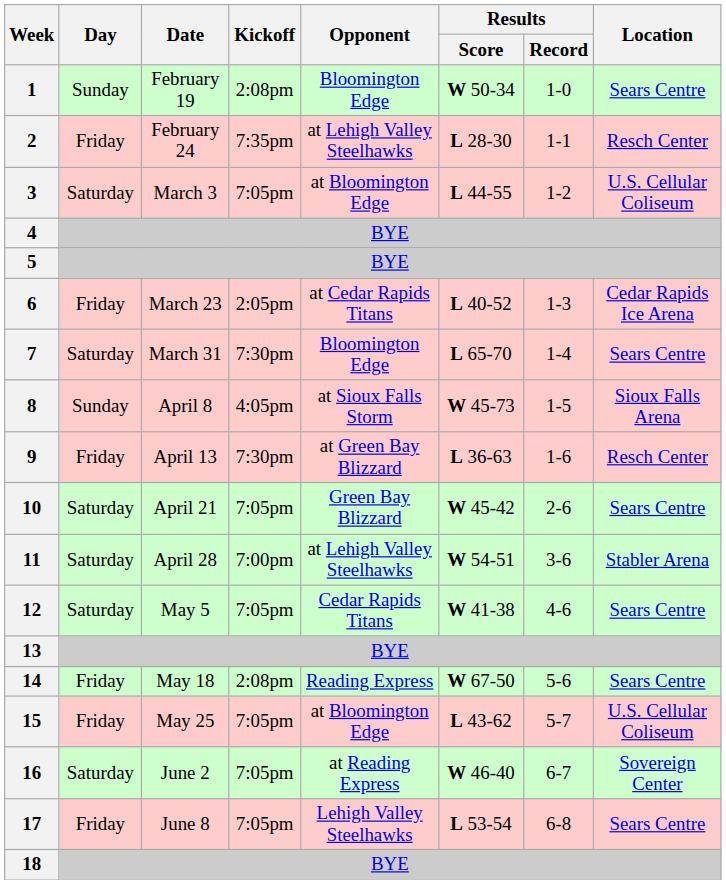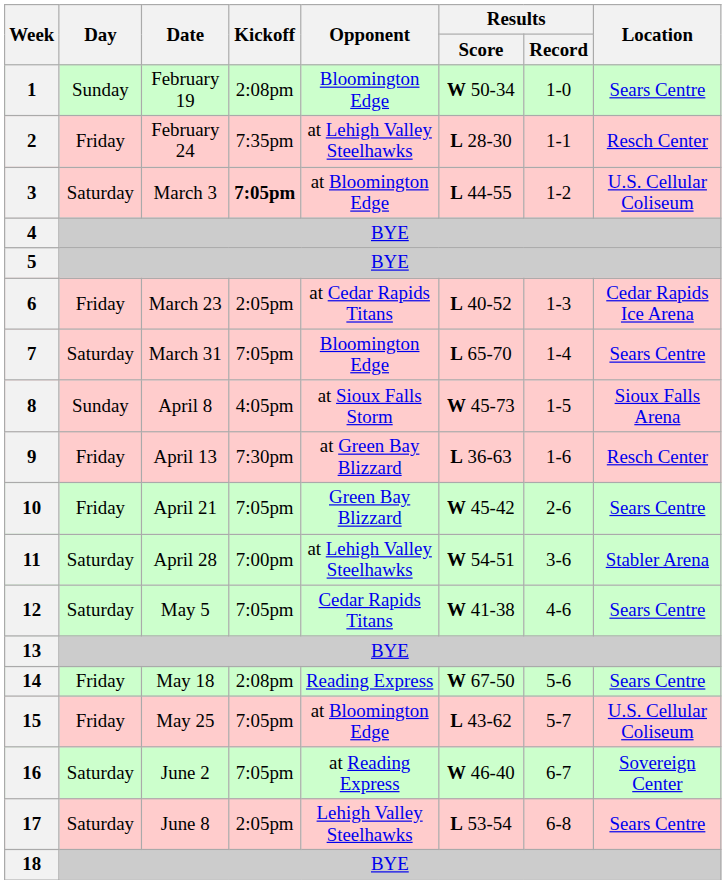3 | Kickoff: normal -> bold
7 | Kickoff: 7:30pm -> 7:05pm
10 | Day: Saturday -> Friday
17 | Day: Friday -> Saturday
17 | Kickoff: 7:05pm -> 2:05pm
